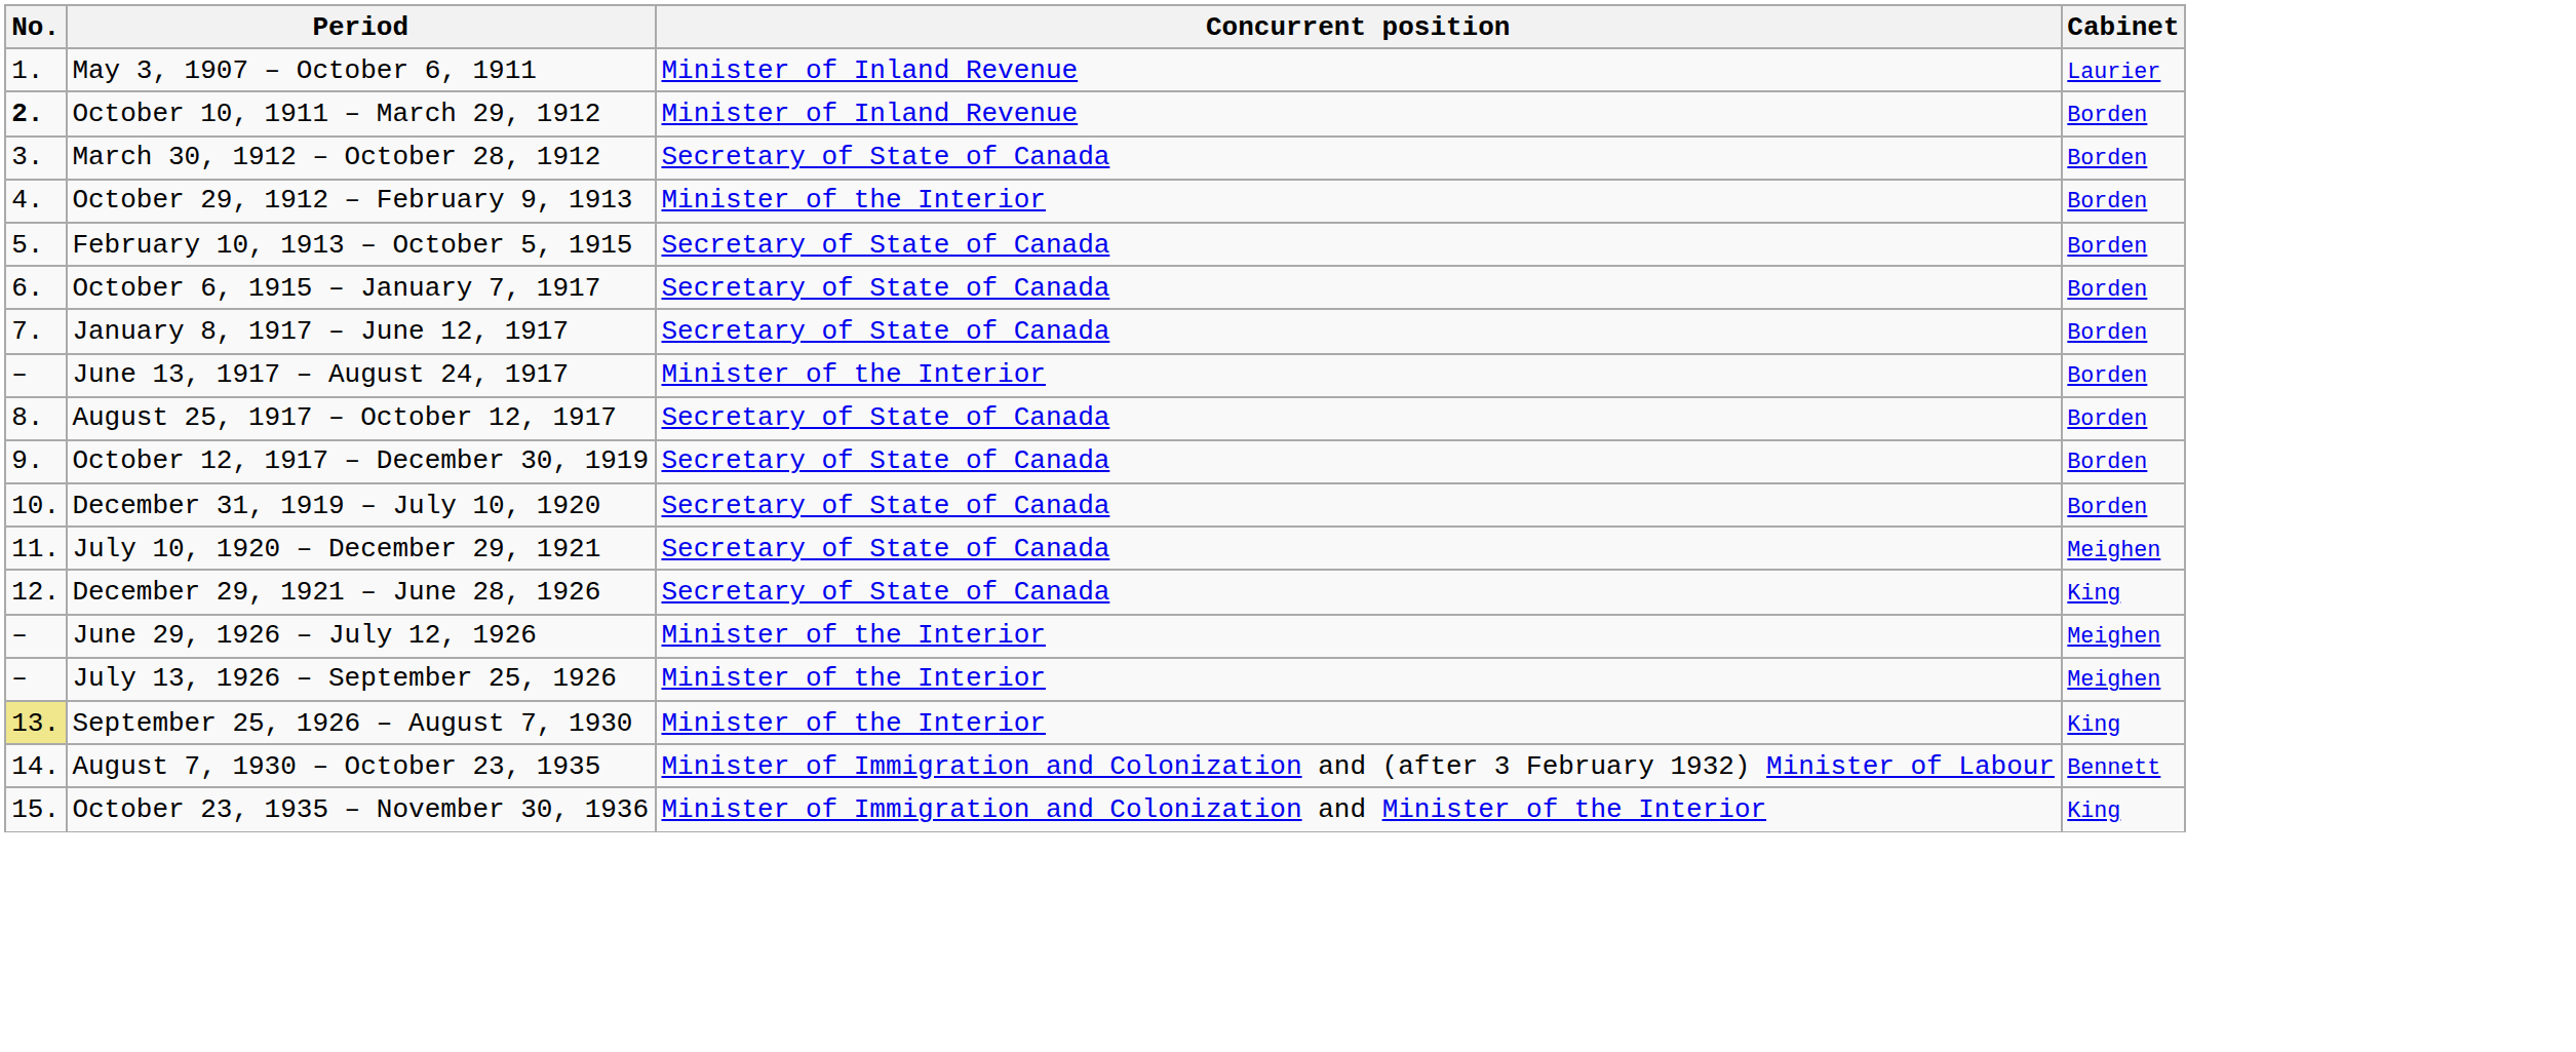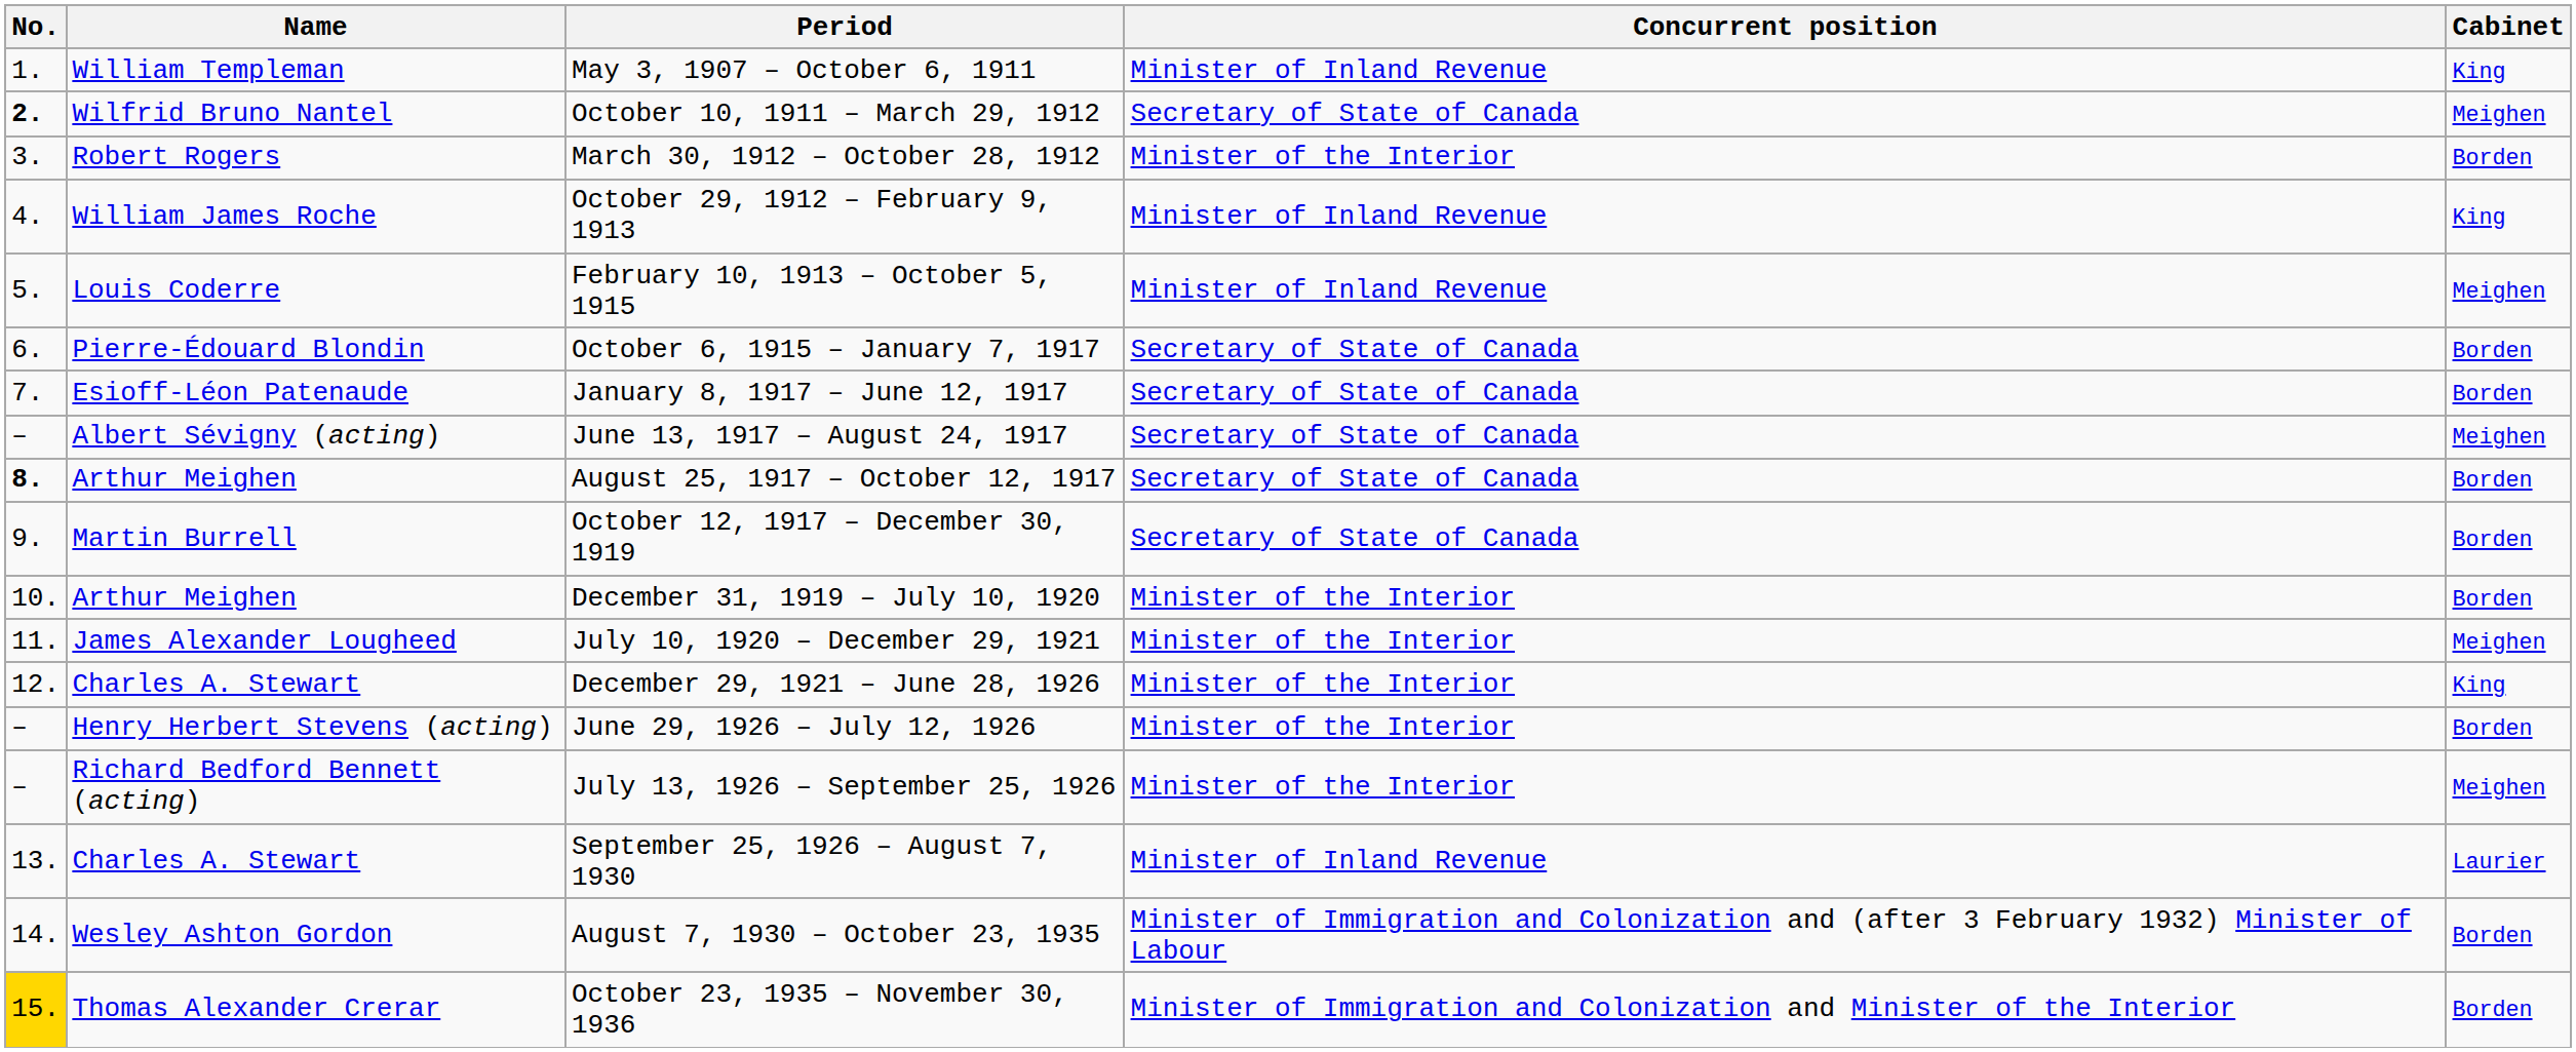+ column: Name | William Templeman | Wilfrid Bruno Nantel | Robert Rogers | William James Roche | Louis Coderre | Pierre-Édouard Blondin | Esioff-Léon Patenaude | Albert Sévigny (acting) | Arthur Meighen | Martin Burrell | Arthur Meighen | James Alexander Lougheed | Charles A. Stewart | Henry Herbert Stevens (acting) | Richard Bedford Bennett (acting) | Charles A. Stewart | Wesley Ashton Gordon | Thomas Alexander Crerar
May 3, 1907 – October 6, 1911 | Cabinet: Laurier -> King
October 10, 1911 – March 29, 1912 | Concurrent position: Minister of Inland Revenue -> Secretary of State of Canada
October 10, 1911 – March 29, 1912 | Cabinet: Borden -> Meighen
March 30, 1912 – October 28, 1912 | Concurrent position: Secretary of State of Canada -> Minister of the Interior
October 29, 1912 – February 9, 1913 | Concurrent position: Minister of the Interior -> Minister of Inland Revenue
October 29, 1912 – February 9, 1913 | Cabinet: Borden -> King
February 10, 1913 – October 5, 1915 | Concurrent position: Secretary of State of Canada -> Minister of Inland Revenue
February 10, 1913 – October 5, 1915 | Cabinet: Borden -> Meighen
June 13, 1917 – August 24, 1917 | Concurrent position: Minister of the Interior -> Secretary of State of Canada
June 13, 1917 – August 24, 1917 | Cabinet: Borden -> Meighen
August 25, 1917 – October 12, 1917 | No.: normal -> bold
December 31, 1919 – July 10, 1920 | Concurrent position: Secretary of State of Canada -> Minister of the Interior
July 10, 1920 – December 29, 1921 | Concurrent position: Secretary of State of Canada -> Minister of the Interior
December 29, 1921 – June 28, 1926 | Concurrent position: Secretary of State of Canada -> Minister of the Interior
June 29, 1926 – July 12, 1926 | Cabinet: Meighen -> Borden
September 25, 1926 – August 7, 1930 | No.: khaki background -> no background
September 25, 1926 – August 7, 1930 | Concurrent position: Minister of the Interior -> Minister of Inland Revenue
September 25, 1926 – August 7, 1930 | Cabinet: King -> Laurier
August 7, 1930 – October 23, 1935 | Cabinet: Bennett -> Borden
October 23, 1935 – November 30, 1936 | No.: no background -> gold background
October 23, 1935 – November 30, 1936 | Cabinet: King -> Borden
